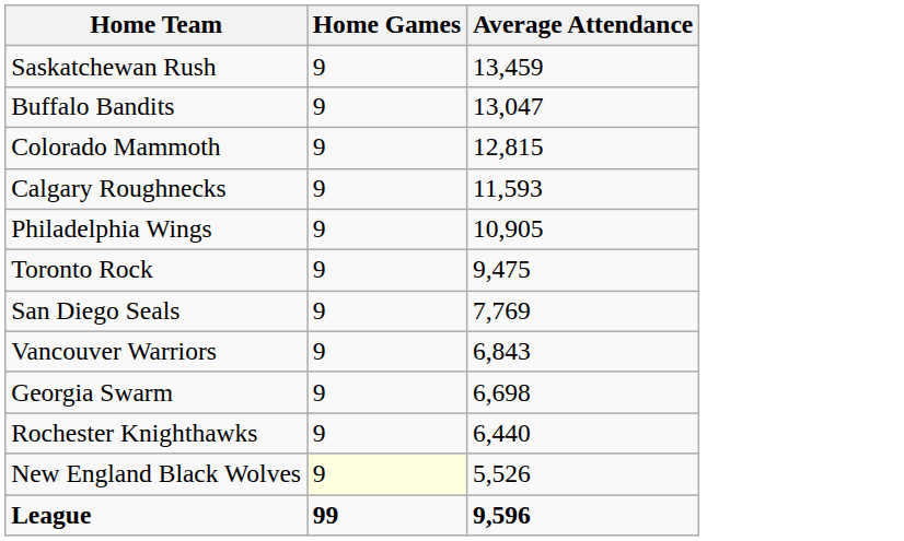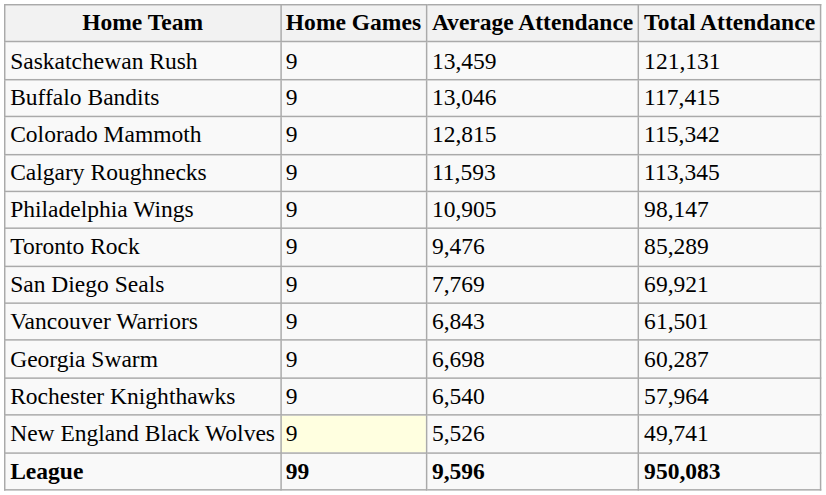+ column: Total Attendance | 121,131 | 117,415 | 115,342 | 113,345 | 98,147 | 85,289 | 69,921 | 61,501 | 60,287 | 57,964 | 49,741 | 950,083
Buffalo Bandits | Average Attendance: 13,047 -> 13,046
Toronto Rock | Average Attendance: 9,475 -> 9,476
Rochester Knighthawks | Average Attendance: 6,440 -> 6,540
